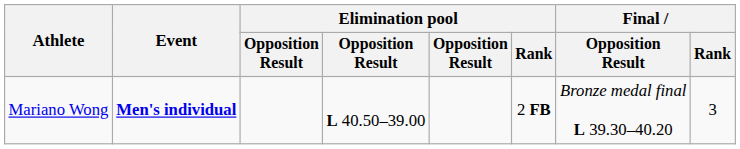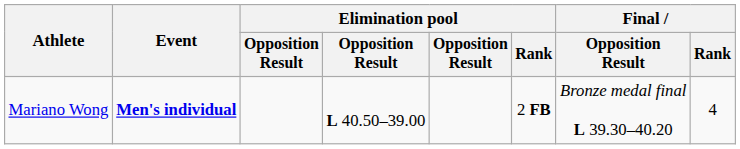Mariano Wong | Final / Rank: 3 -> 4
